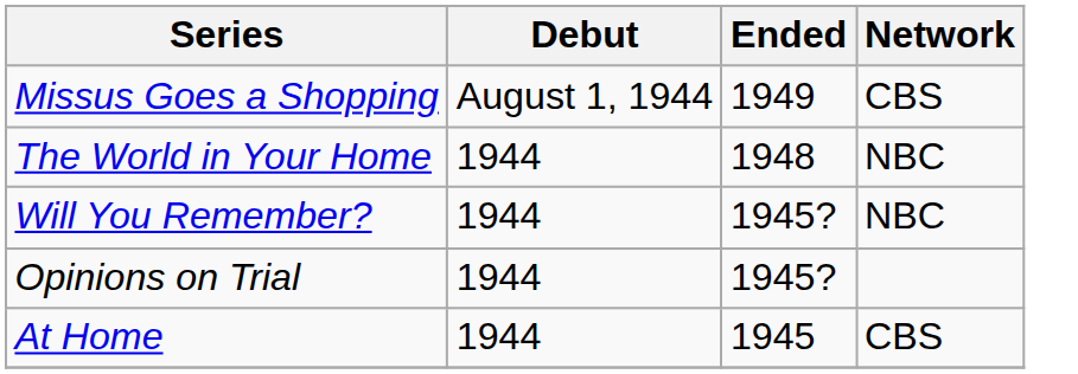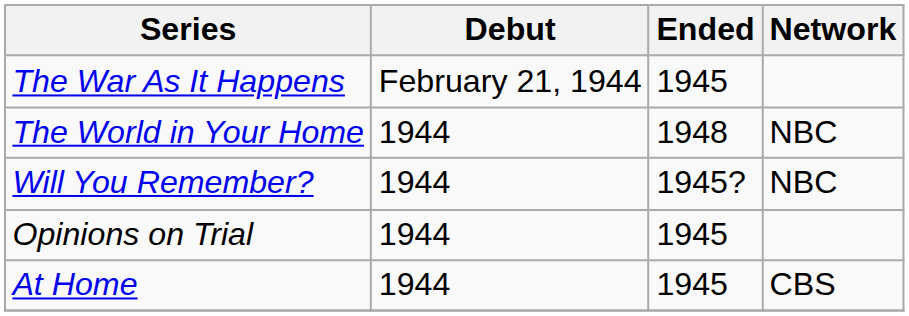+ row: The War As It Happens | February 21, 1944 | 1945
- row: Missus Goes a Shopping | August 1, 1944 | 1949 | CBS
Opinions on Trial | Ended: 1945? -> 1945
